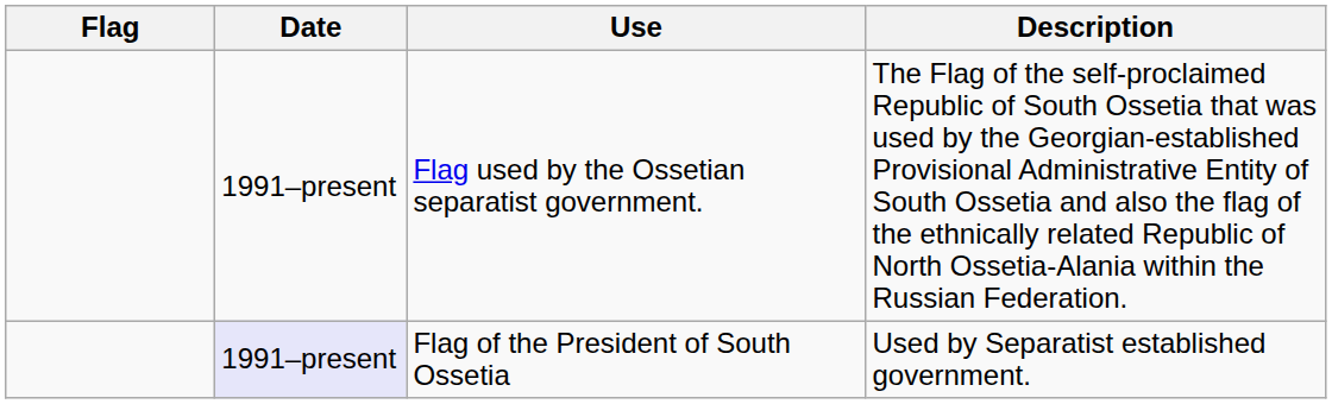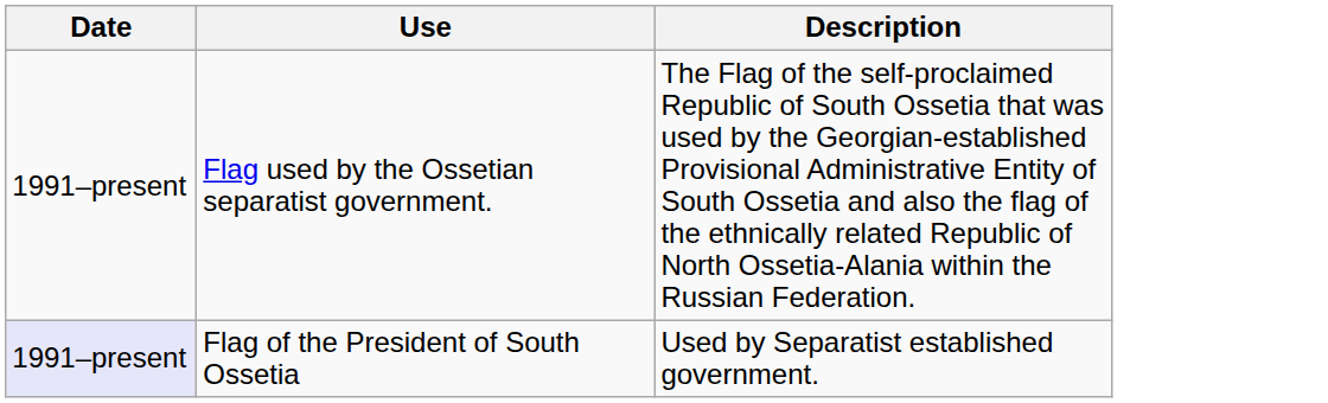- column: Flag
